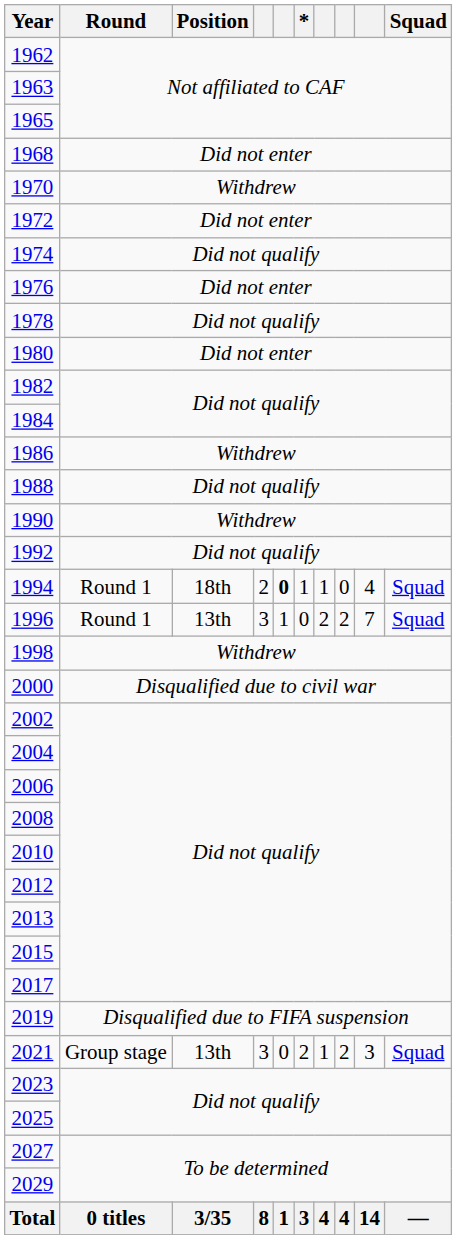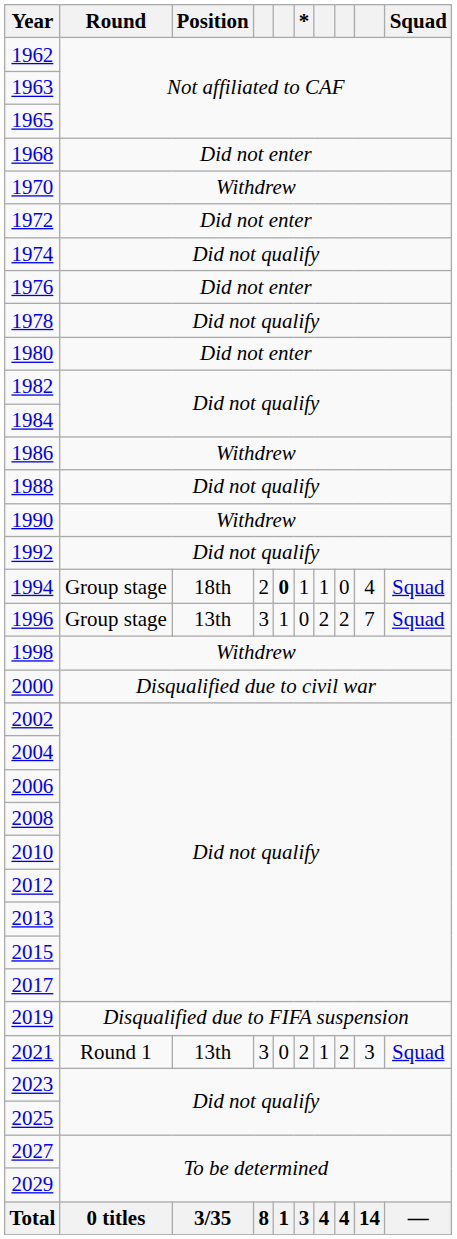1994 | Round: Round 1 -> Group stage
1996 | Round: Round 1 -> Group stage
2021 | Round: Group stage -> Round 1
